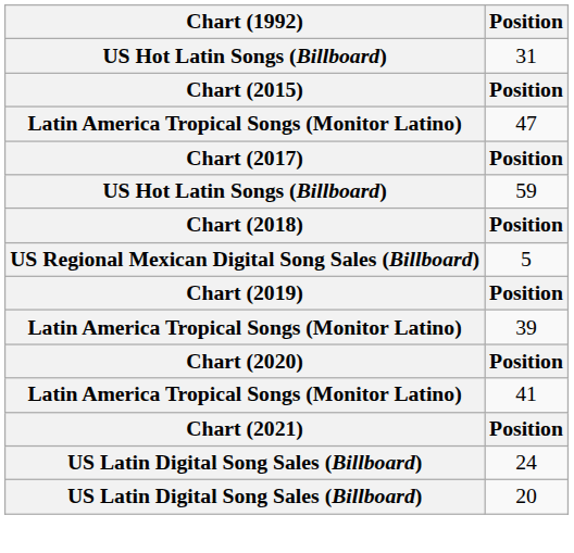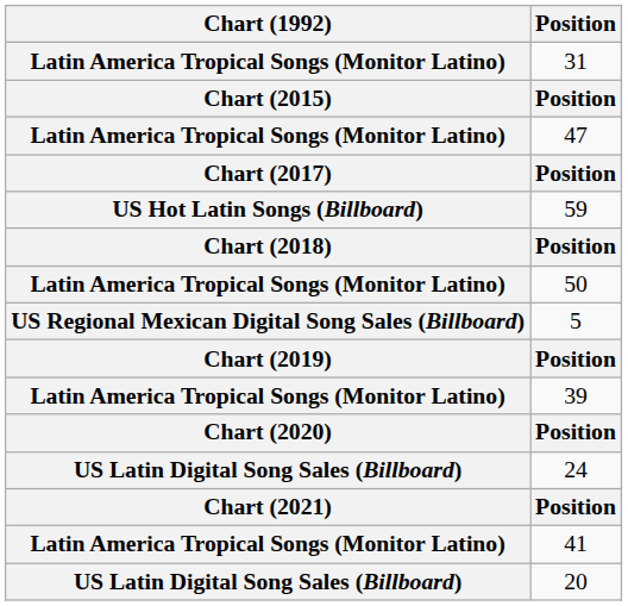31 | Chart (1992): US Hot Latin Songs (Billboard) -> Latin America Tropical Songs (Monitor Latino)
+ row: Latin America Tropical Songs (Monitor Latino) | 50
rows swapped: 41 <-> 24
